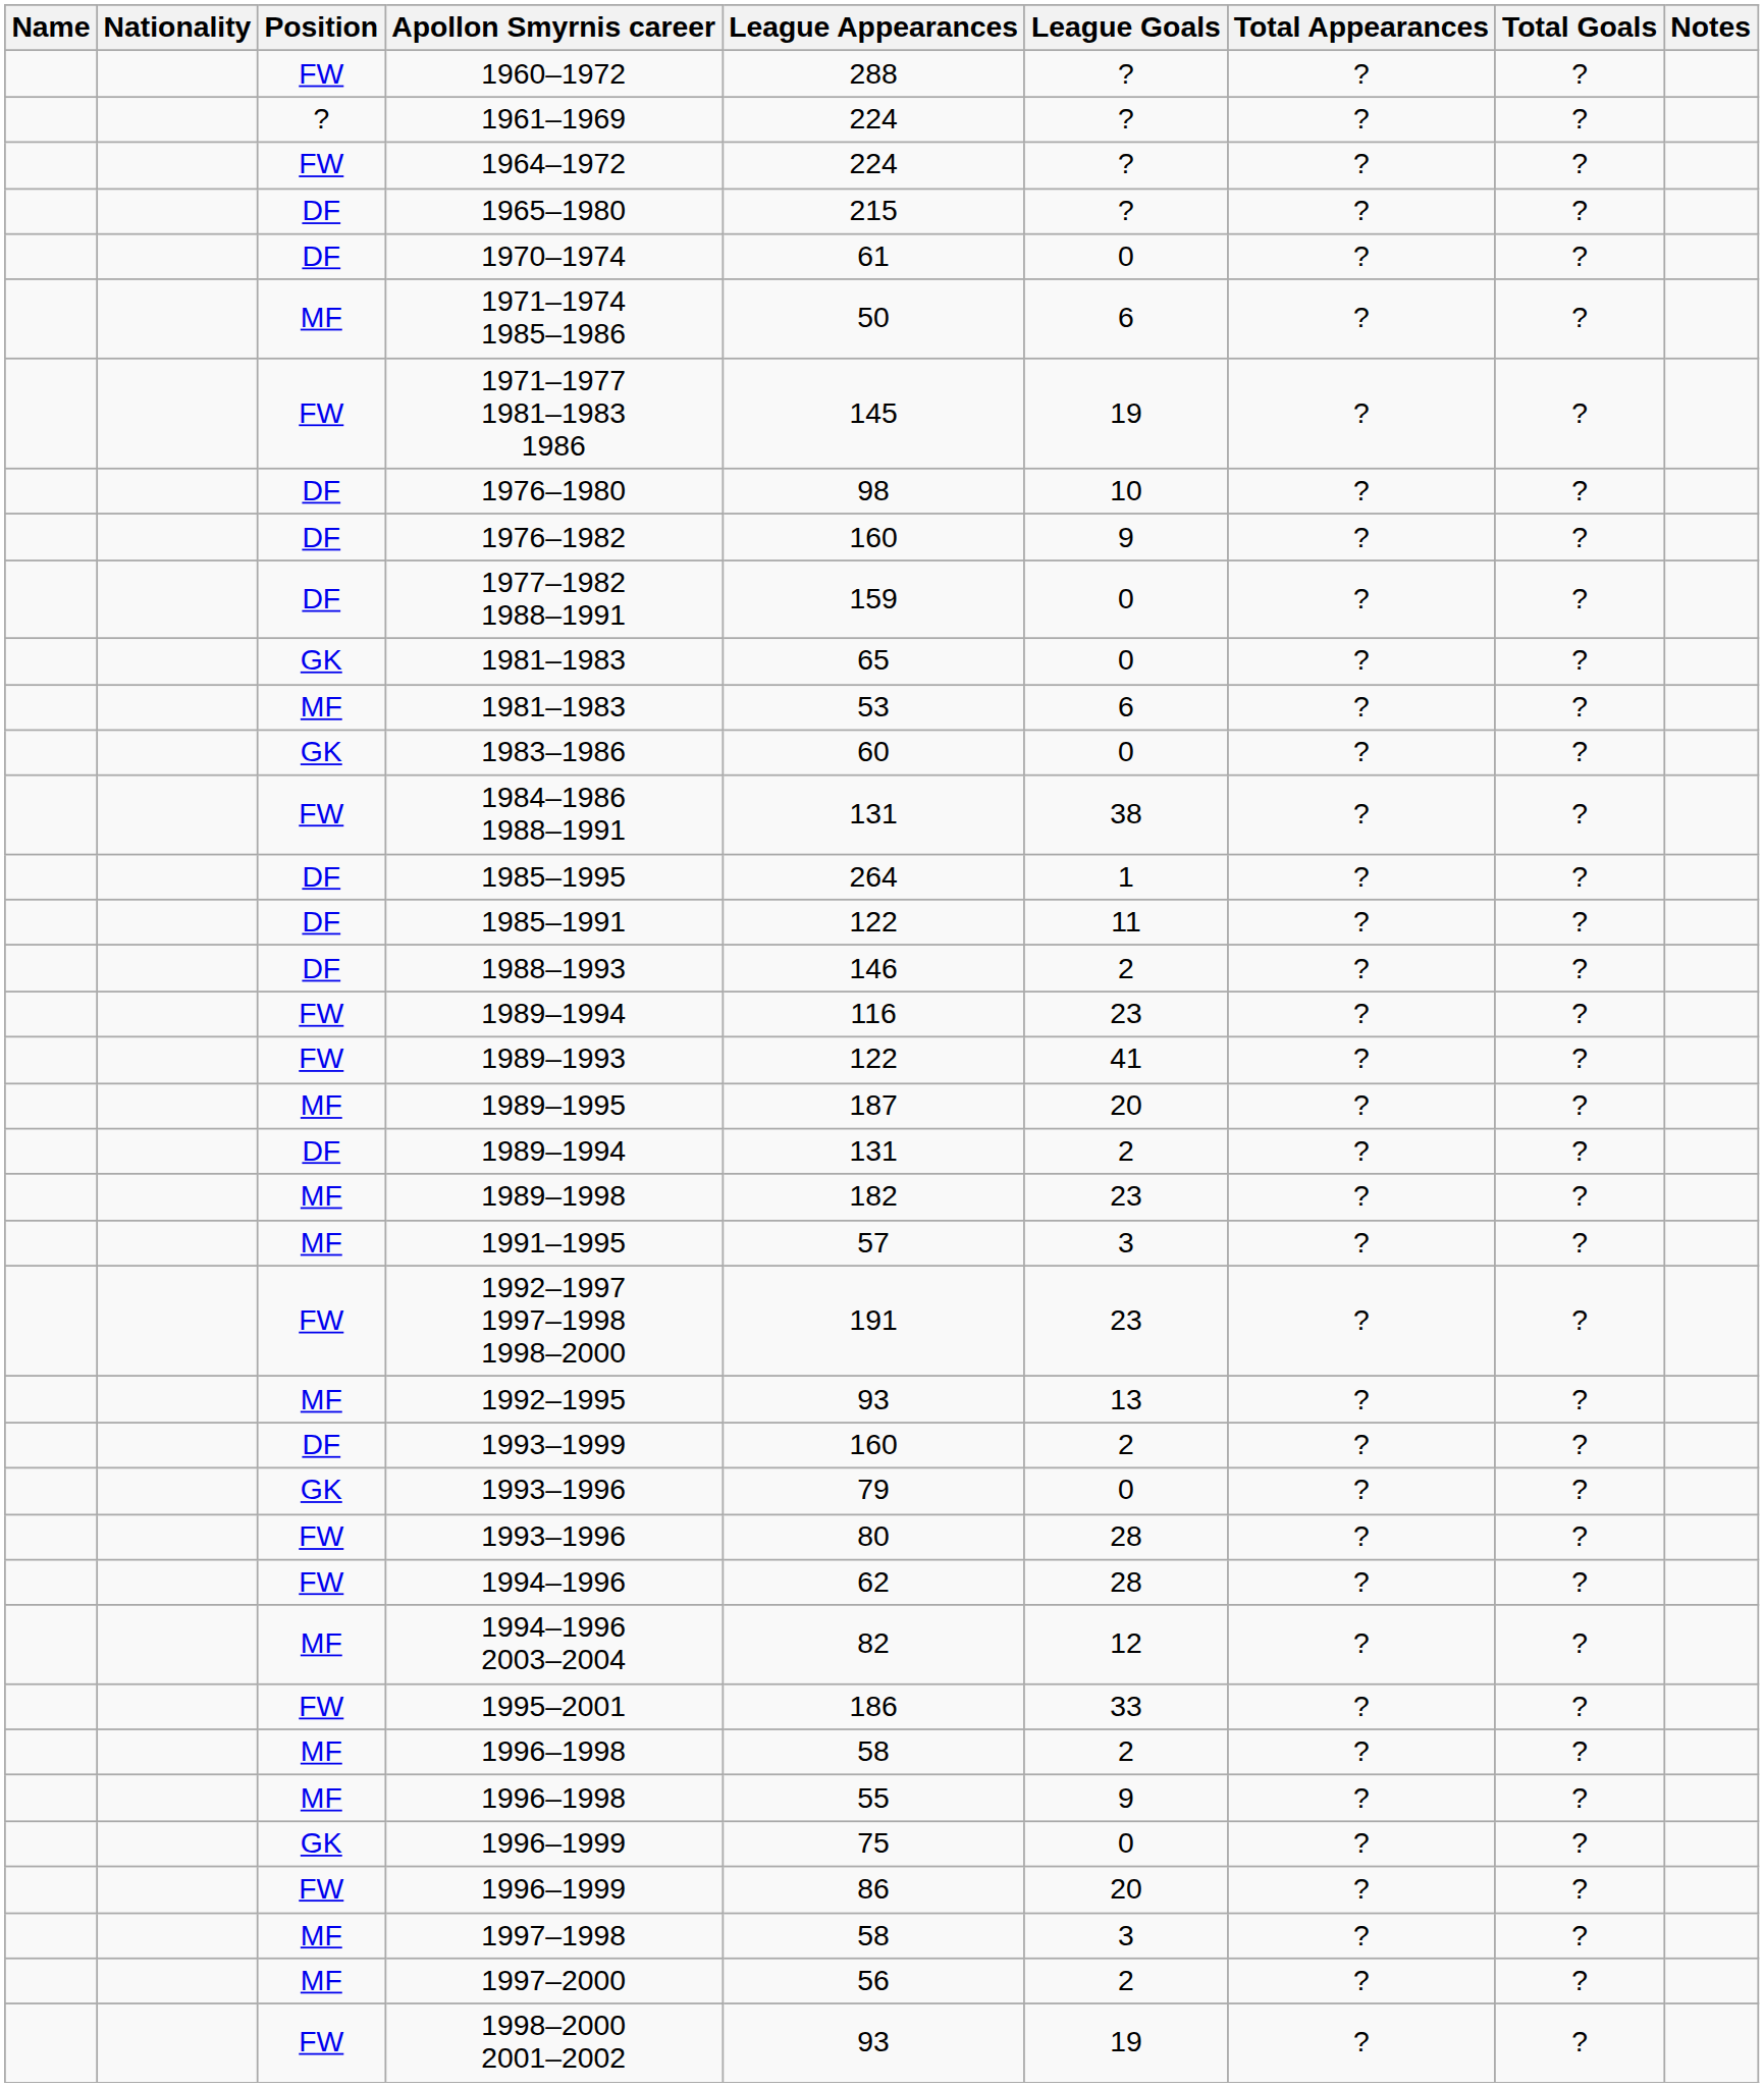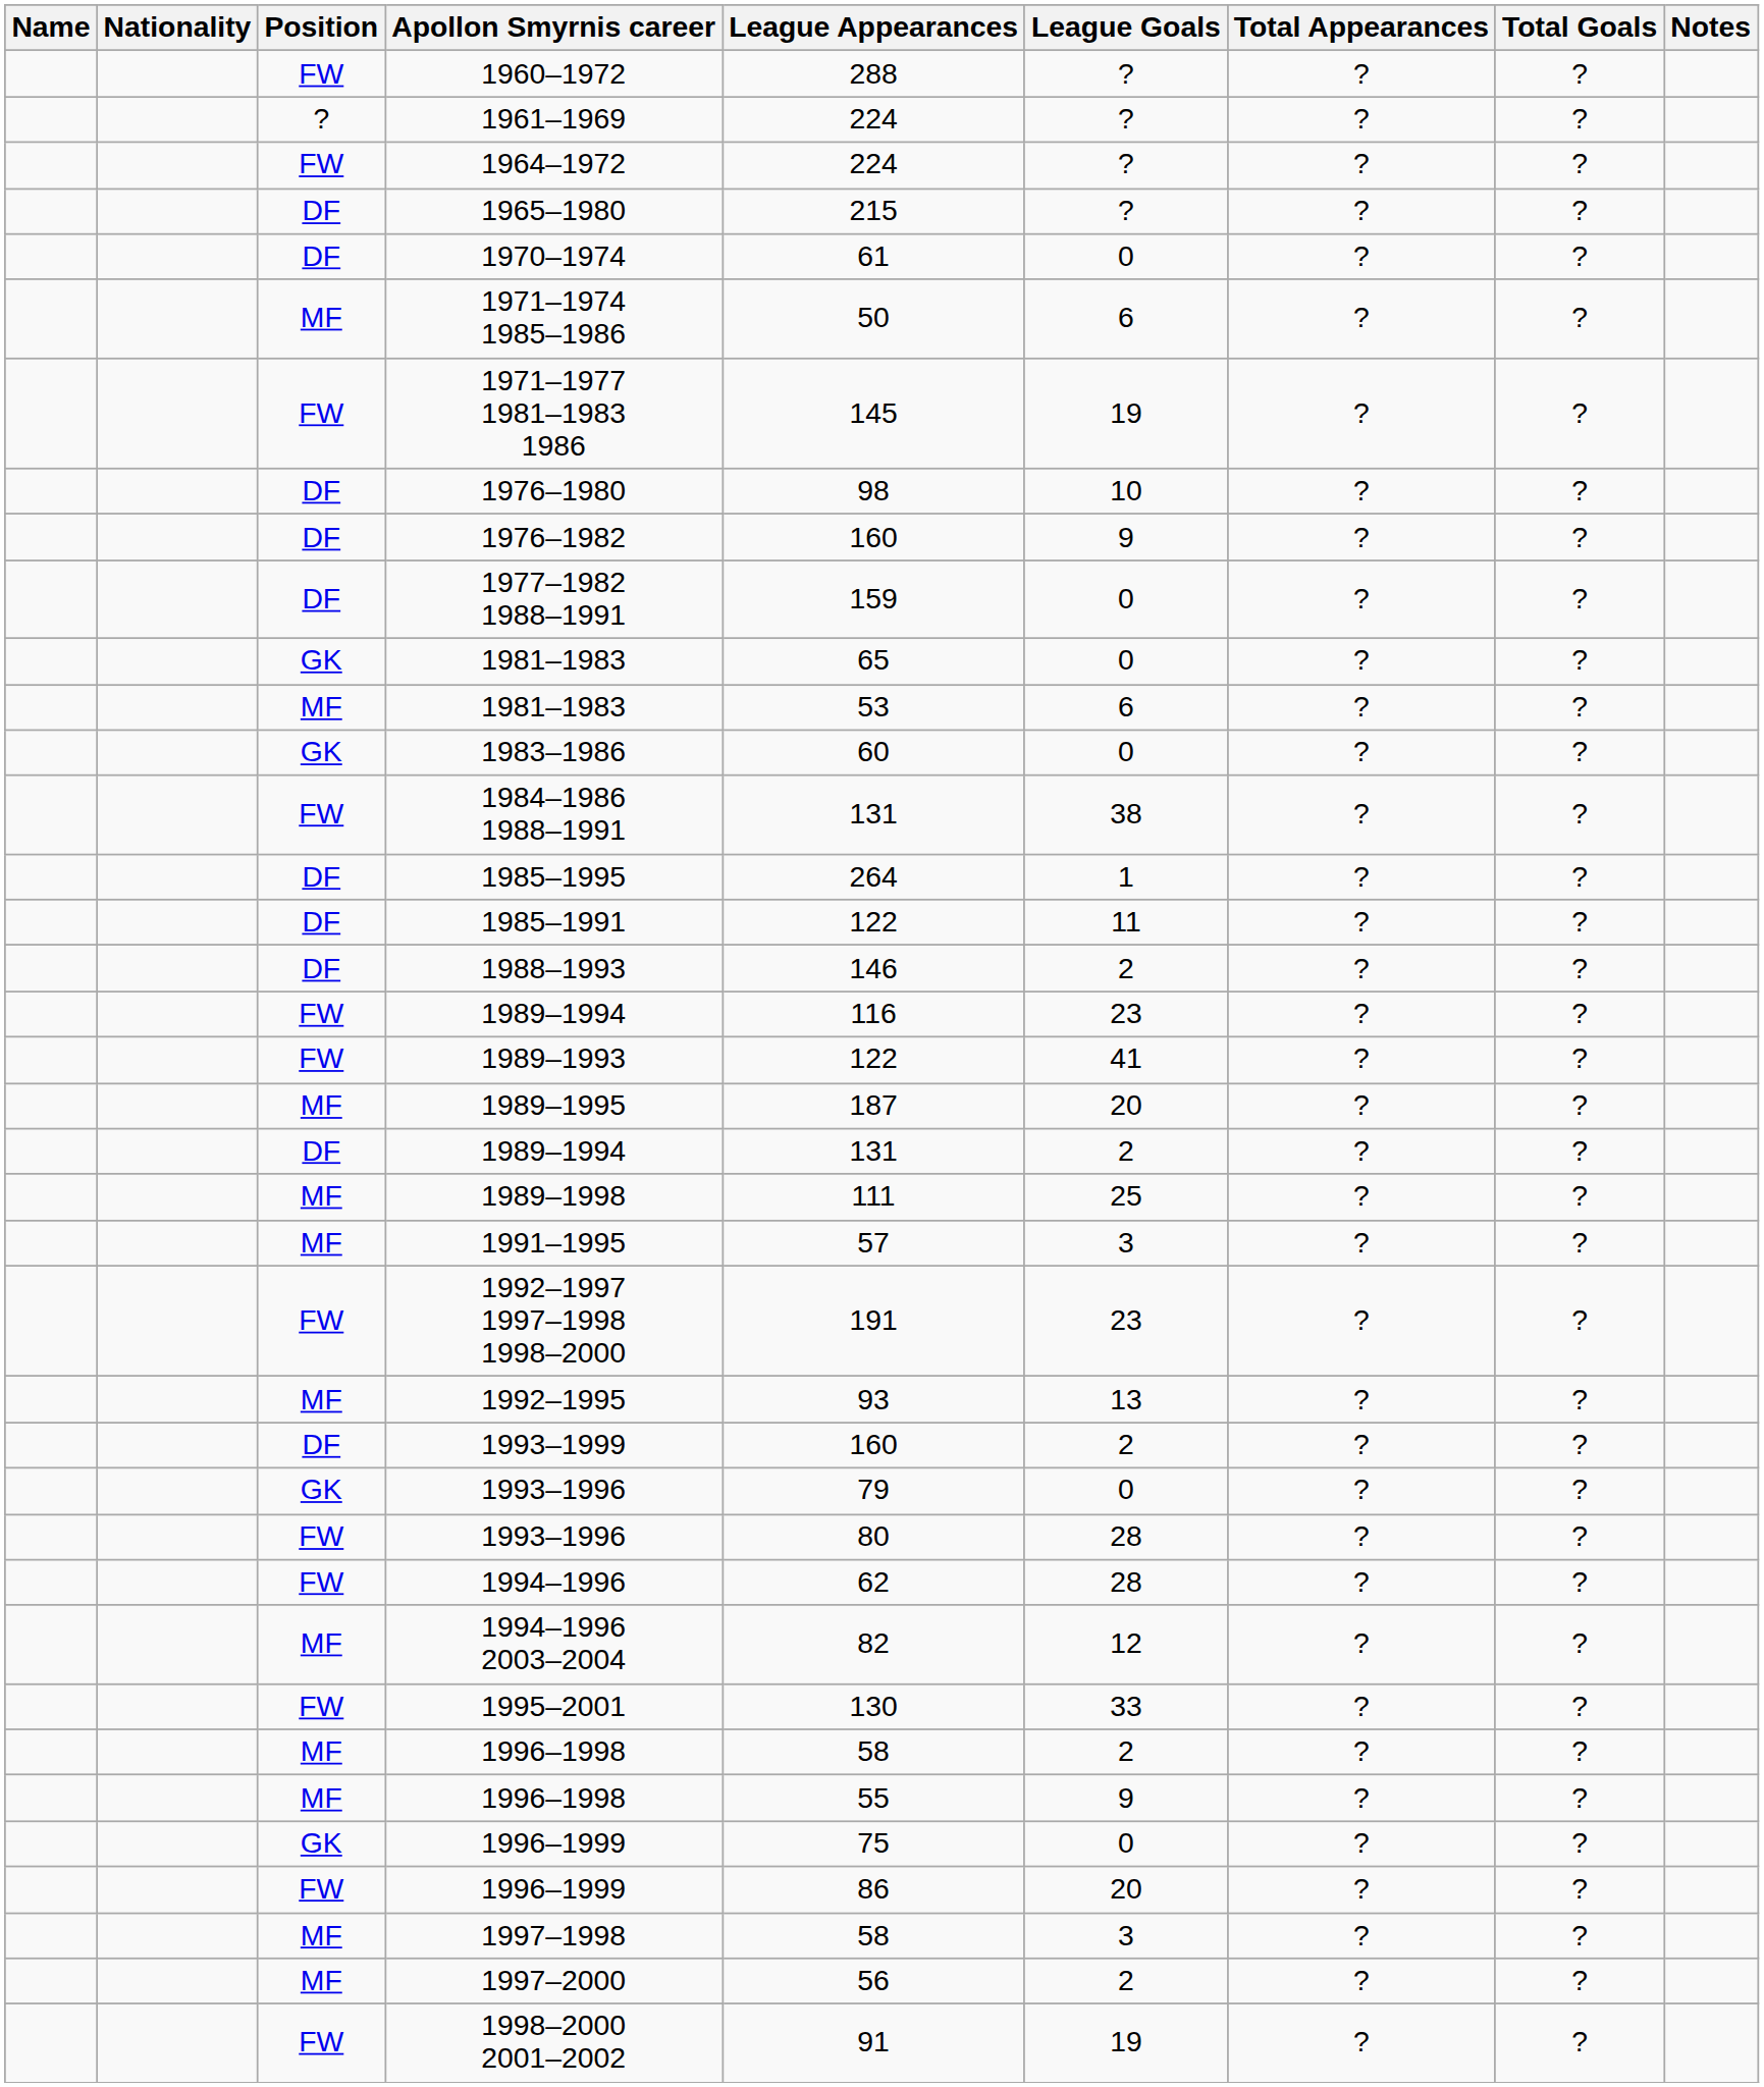1989–1998 | League Appearances: 182 -> 111
1989–1998 | League Goals: 23 -> 25
1995–2001 | League Appearances: 186 -> 130
1998–2000 2001–2002 | League Appearances: 93 -> 91
